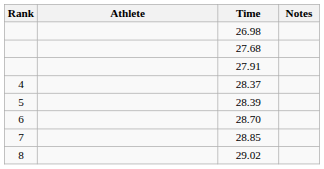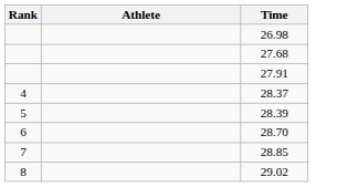- column: Notes
